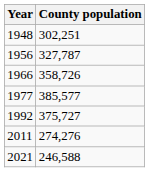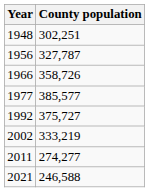+ row: 2002 | 333,219
2011 | County population: 274,276 -> 274,277
